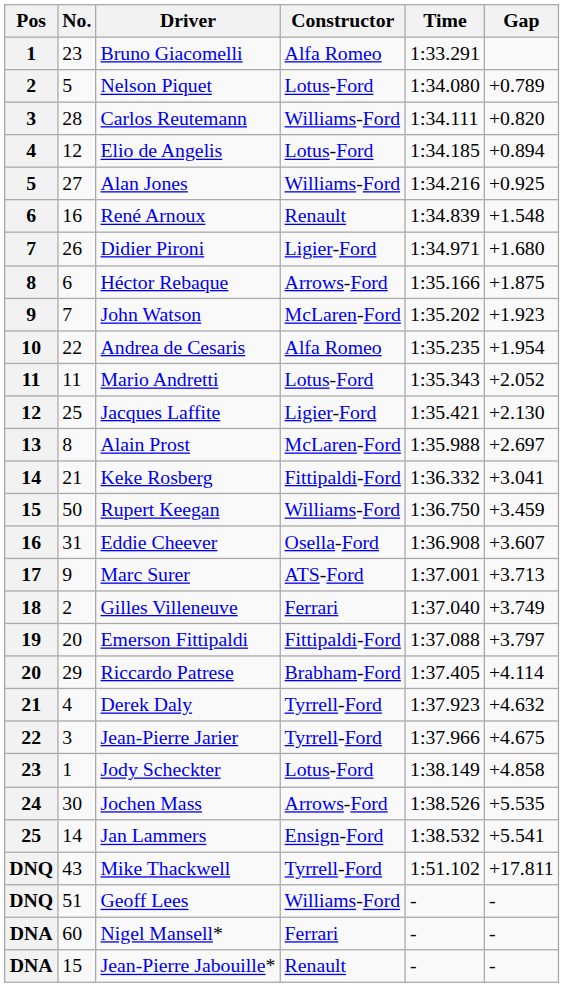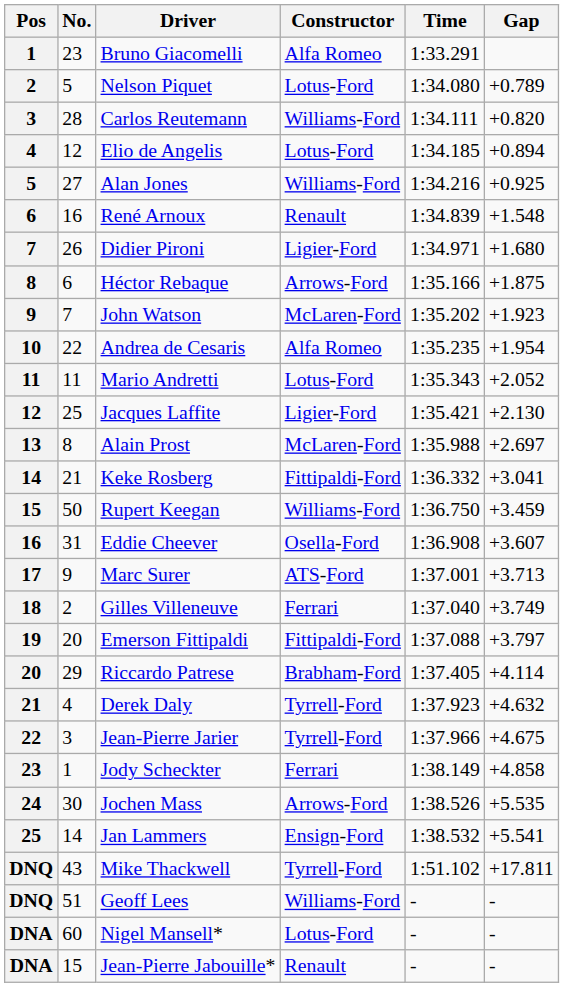Jody Scheckter | Constructor: Lotus-Ford -> Ferrari
Nigel Mansell* | Constructor: Ferrari -> Lotus-Ford
